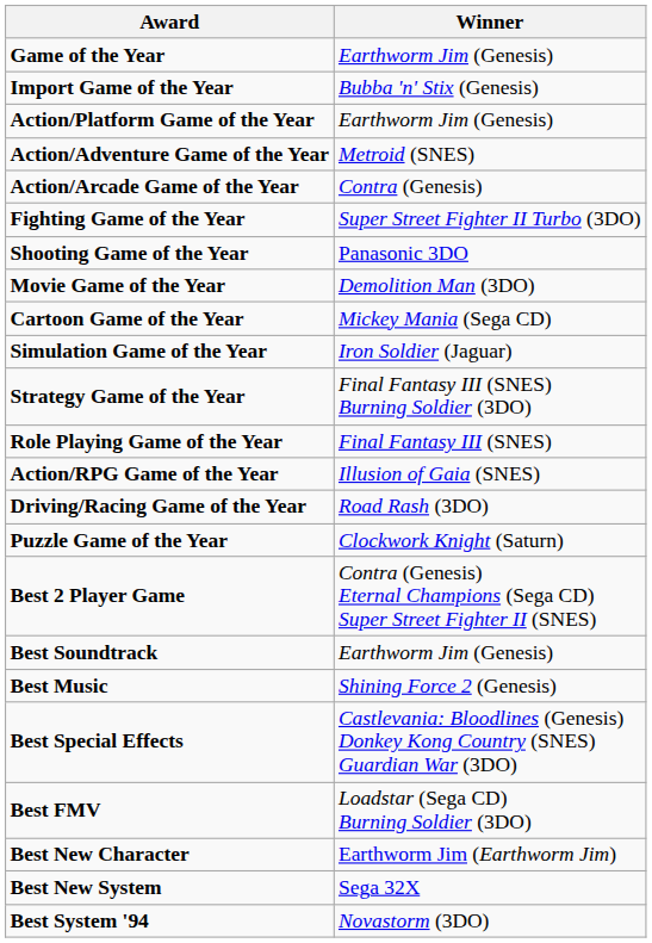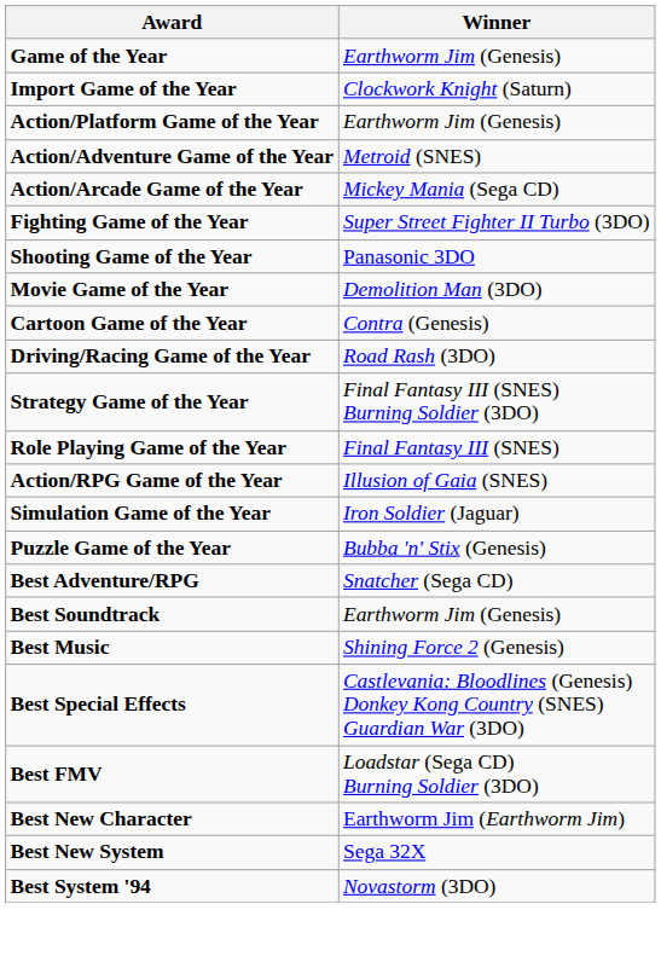Import Game of the Year | Winner: Bubba 'n' Stix (Genesis) -> Clockwork Knight (Saturn)
Action/Arcade Game of the Year | Winner: Contra (Genesis) -> Mickey Mania (Sega CD)
Cartoon Game of the Year | Winner: Mickey Mania (Sega CD) -> Contra (Genesis)
rows swapped: Simulation Game of the Year <-> Driving/Racing Game of the Year
Puzzle Game of the Year | Winner: Clockwork Knight (Saturn) -> Bubba 'n' Stix (Genesis)
+ row: Best Adventure/RPG | Snatcher (Sega CD)
- row: Best 2 Player Game | Contra (Genesis) Eternal Champions (Sega CD) Super Street Fighter II (SNES)
